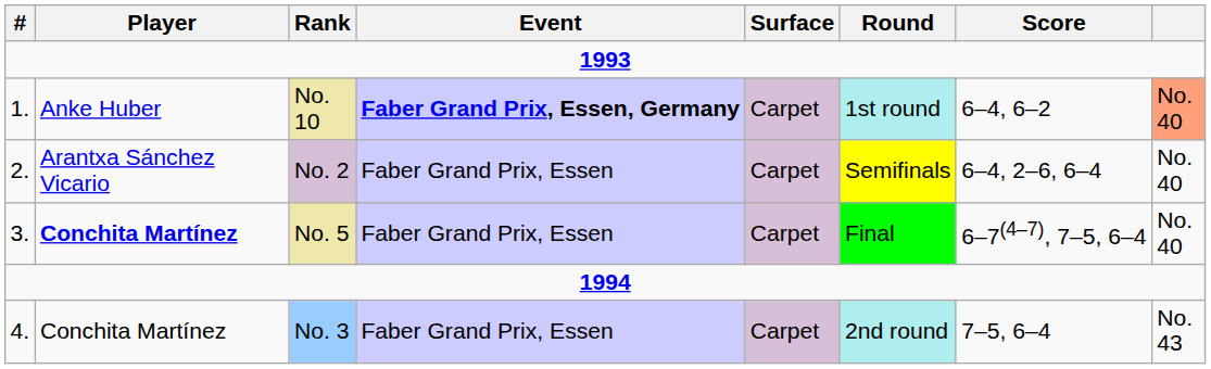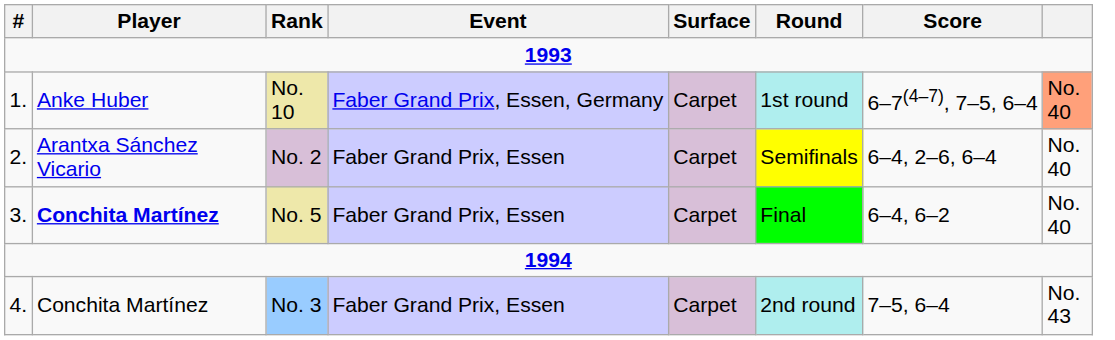No. 10 | Event: bold -> normal
No. 10 | Score: 6–4, 6–2 -> 6–7(4–7), 7–5, 6–4
No. 5 | Score: 6–7(4–7), 7–5, 6–4 -> 6–4, 6–2
